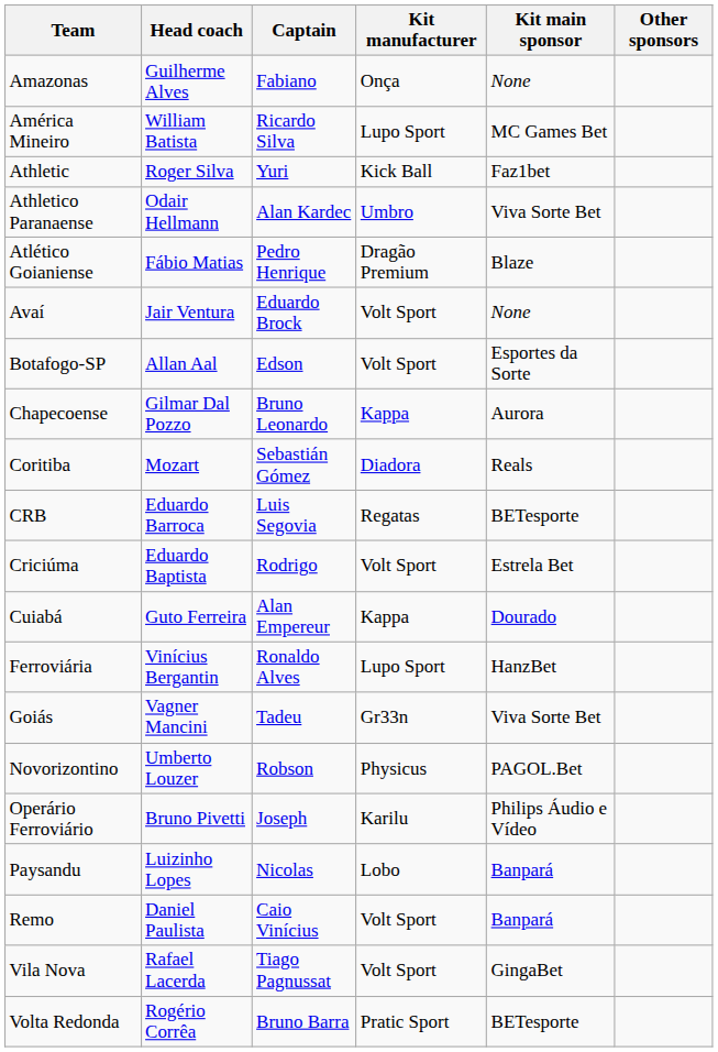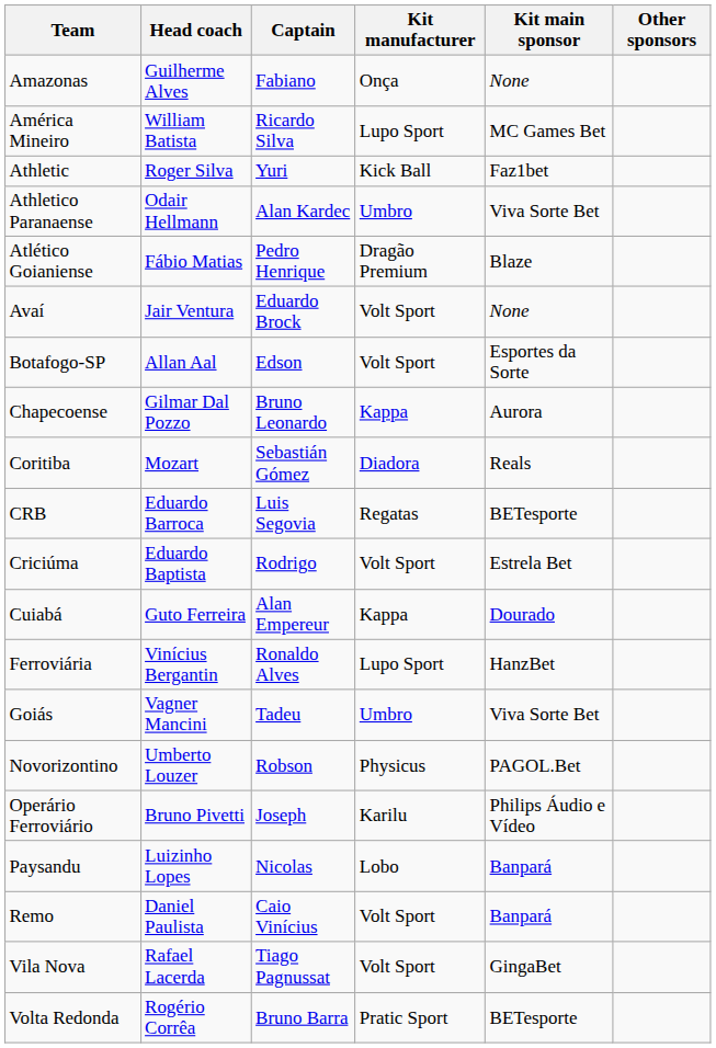Goiás | Kit manufacturer: Gr33n -> Umbro
